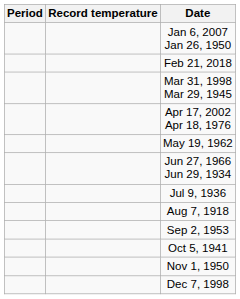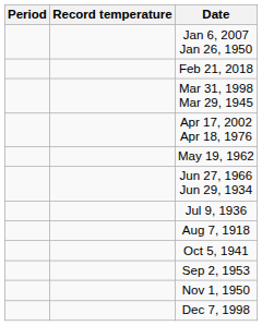rows swapped: Sep 2, 1953 <-> Oct 5, 1941
